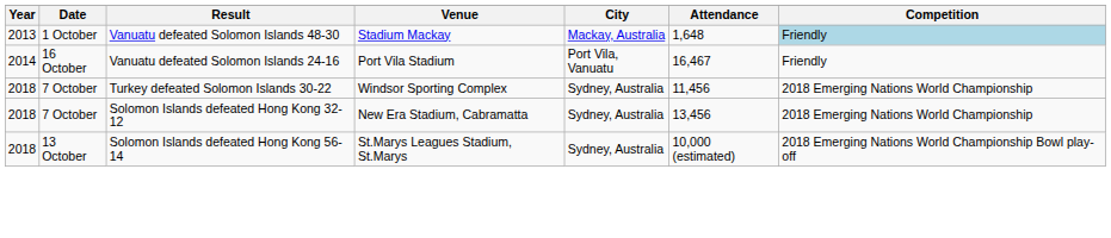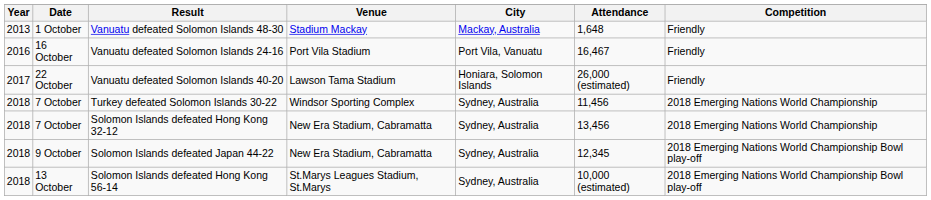Vanuatu defeated Solomon Islands 48-30 | Competition: lightblue background -> no background
Vanuatu defeated Solomon Islands 24-16 | Year: 2014 -> 2016
+ row: 2017 | 22 October | Vanuatu defeated Solomon Islands 40-20 | Lawson Tama Stadium | Honiara, Solomon Islands | 26,000 (estimated) | Friendly
+ row: 2018 | 9 October | Solomon Islands defeated Japan 44-22 | New Era Stadium, Cabramatta | Sydney, Australia | 12,345 | 2018 Emerging Nations World Championship Bowl play-off
